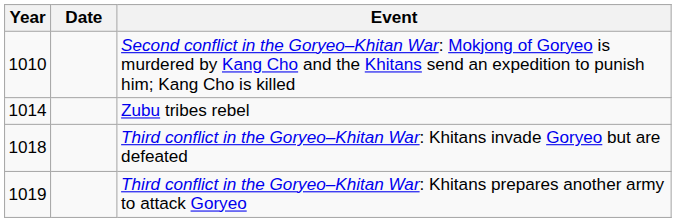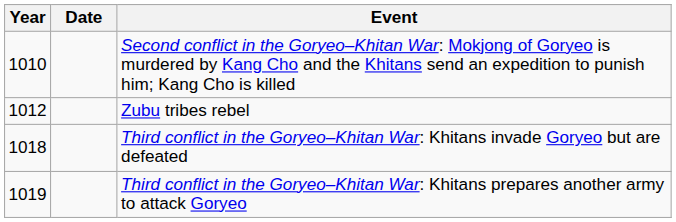Zubu tribes rebel | Year: 1014 -> 1012
